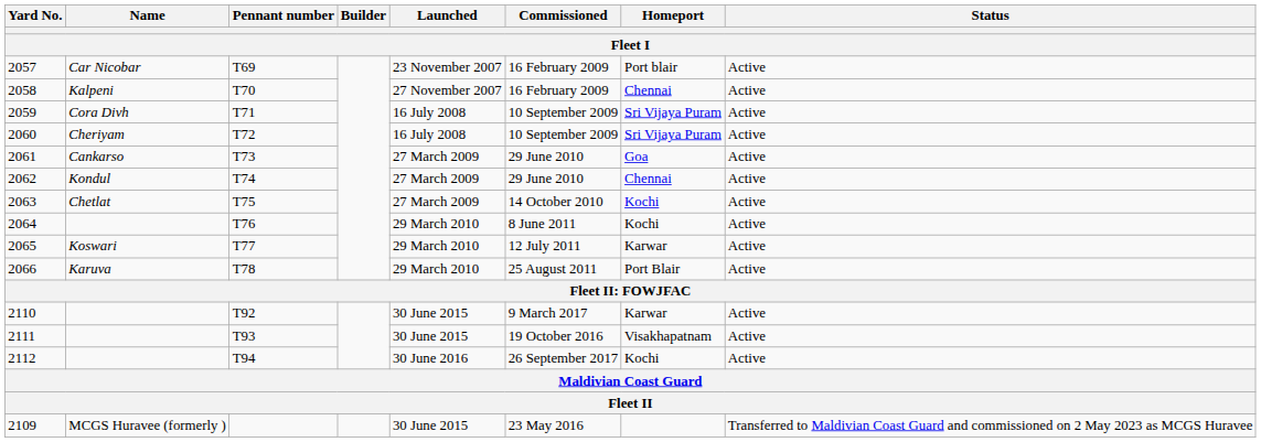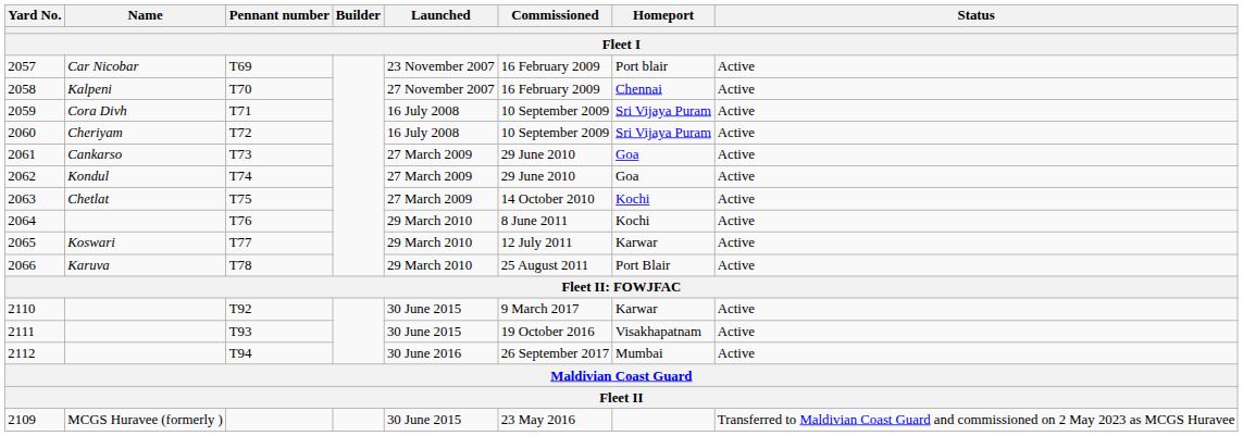2062 | Homeport: Chennai -> Goa
2112 | Homeport: Kochi -> Mumbai
